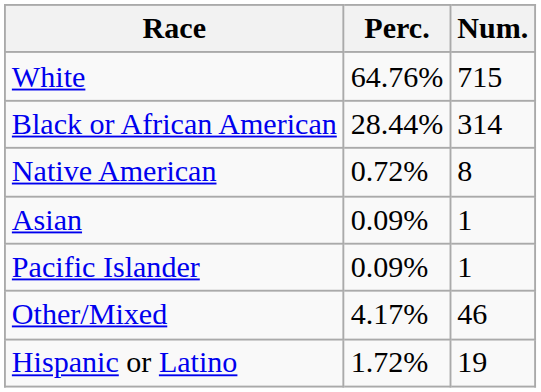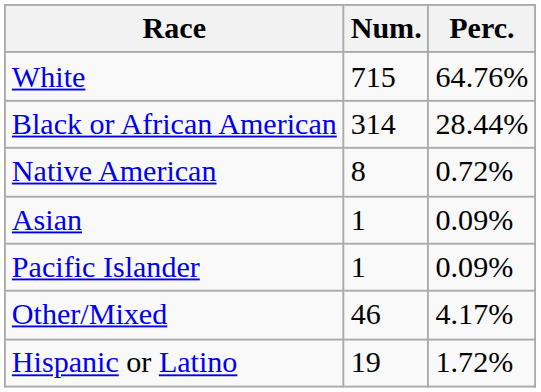columns swapped: Num. <-> Perc.
